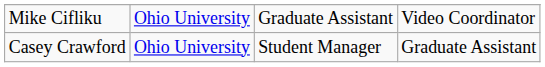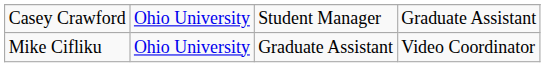rows swapped: Mike Cifliku <-> Casey Crawford
